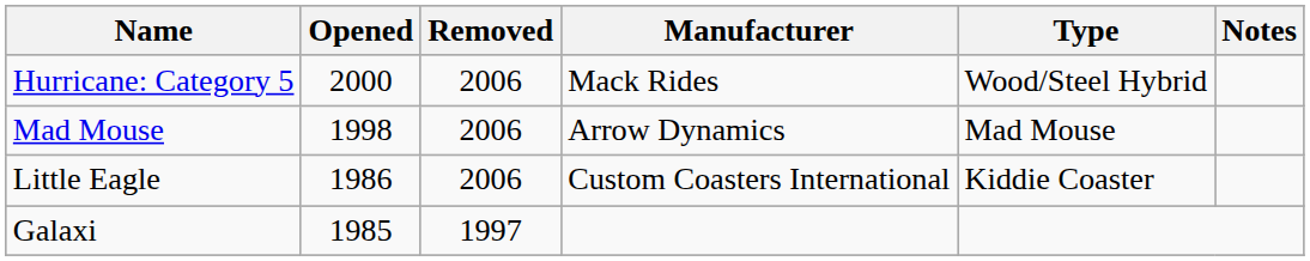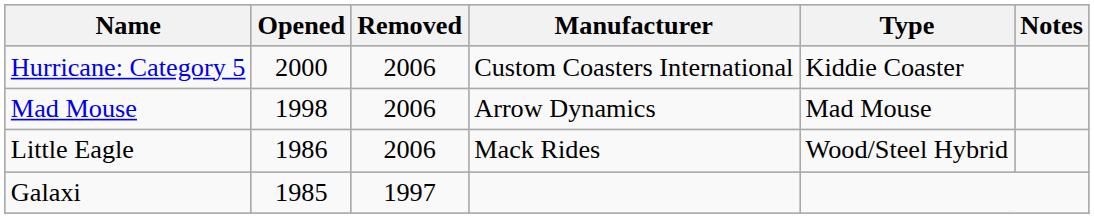Hurricane: Category 5 | Manufacturer: Mack Rides -> Custom Coasters International
Hurricane: Category 5 | Type: Wood/Steel Hybrid -> Kiddie Coaster
Little Eagle | Manufacturer: Custom Coasters International -> Mack Rides
Little Eagle | Type: Kiddie Coaster -> Wood/Steel Hybrid
